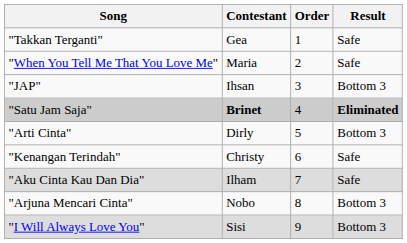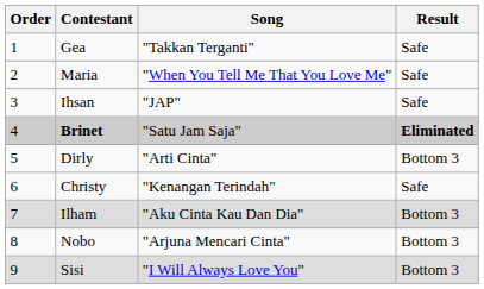columns swapped: Order <-> Song
Ihsan | Result: Bottom 3 -> Safe
Ilham | Result: Safe -> Bottom 3
